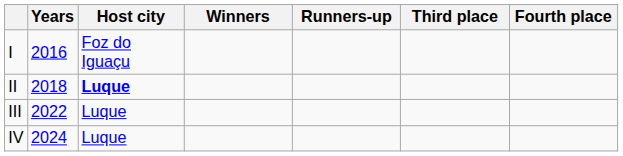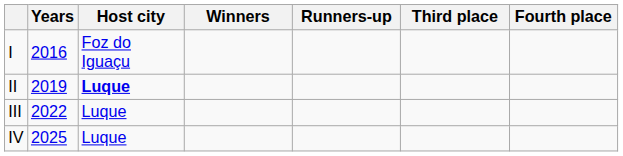II | Years: 2018 -> 2019
IV | Years: 2024 -> 2025
